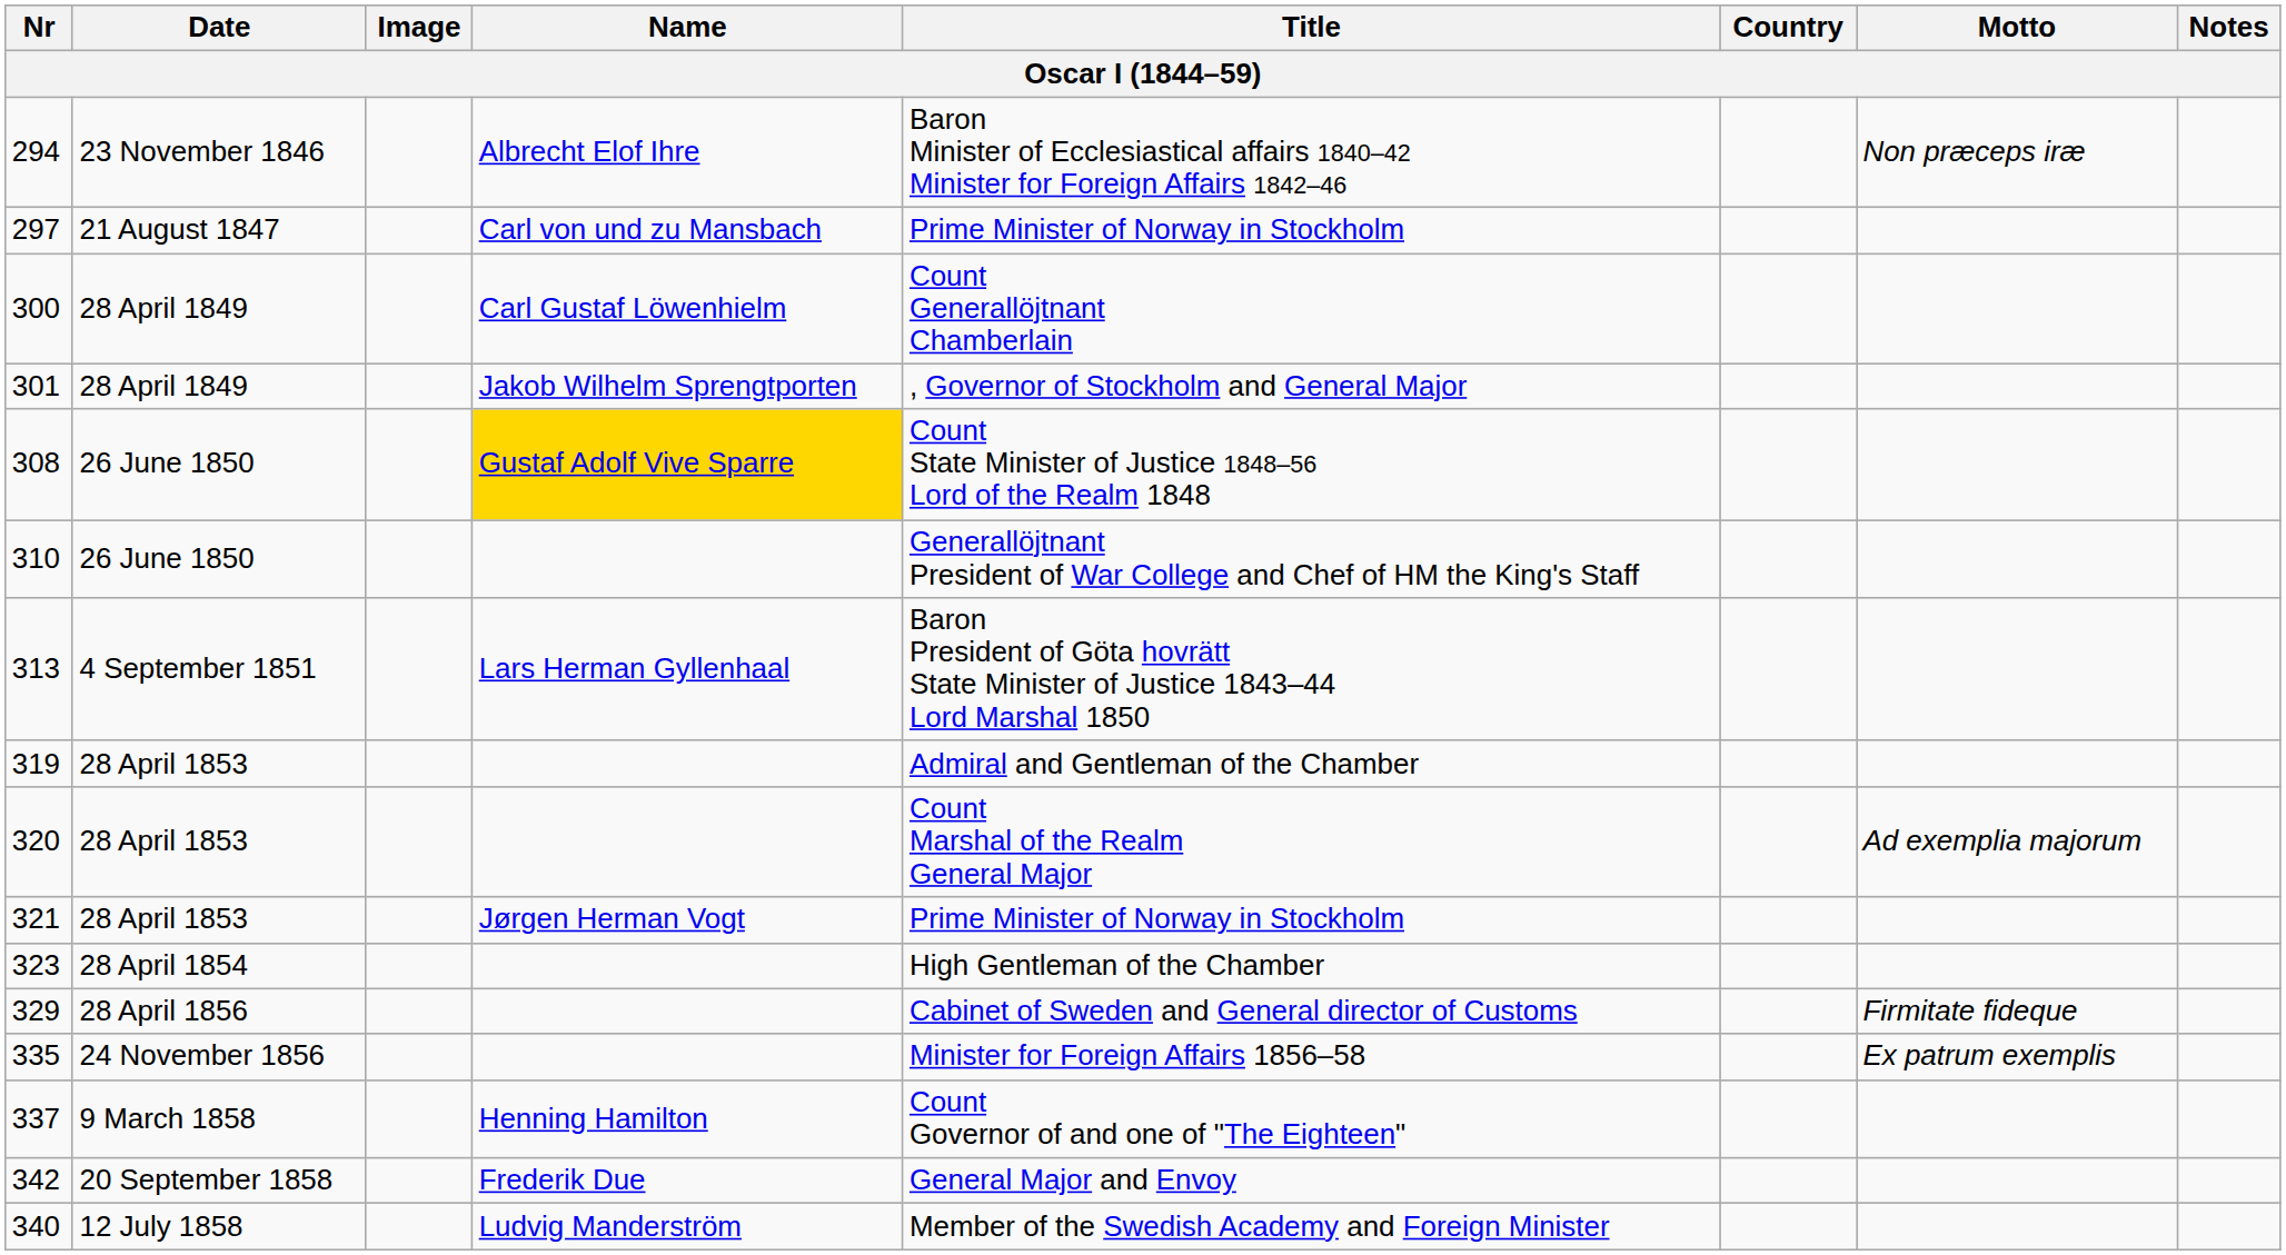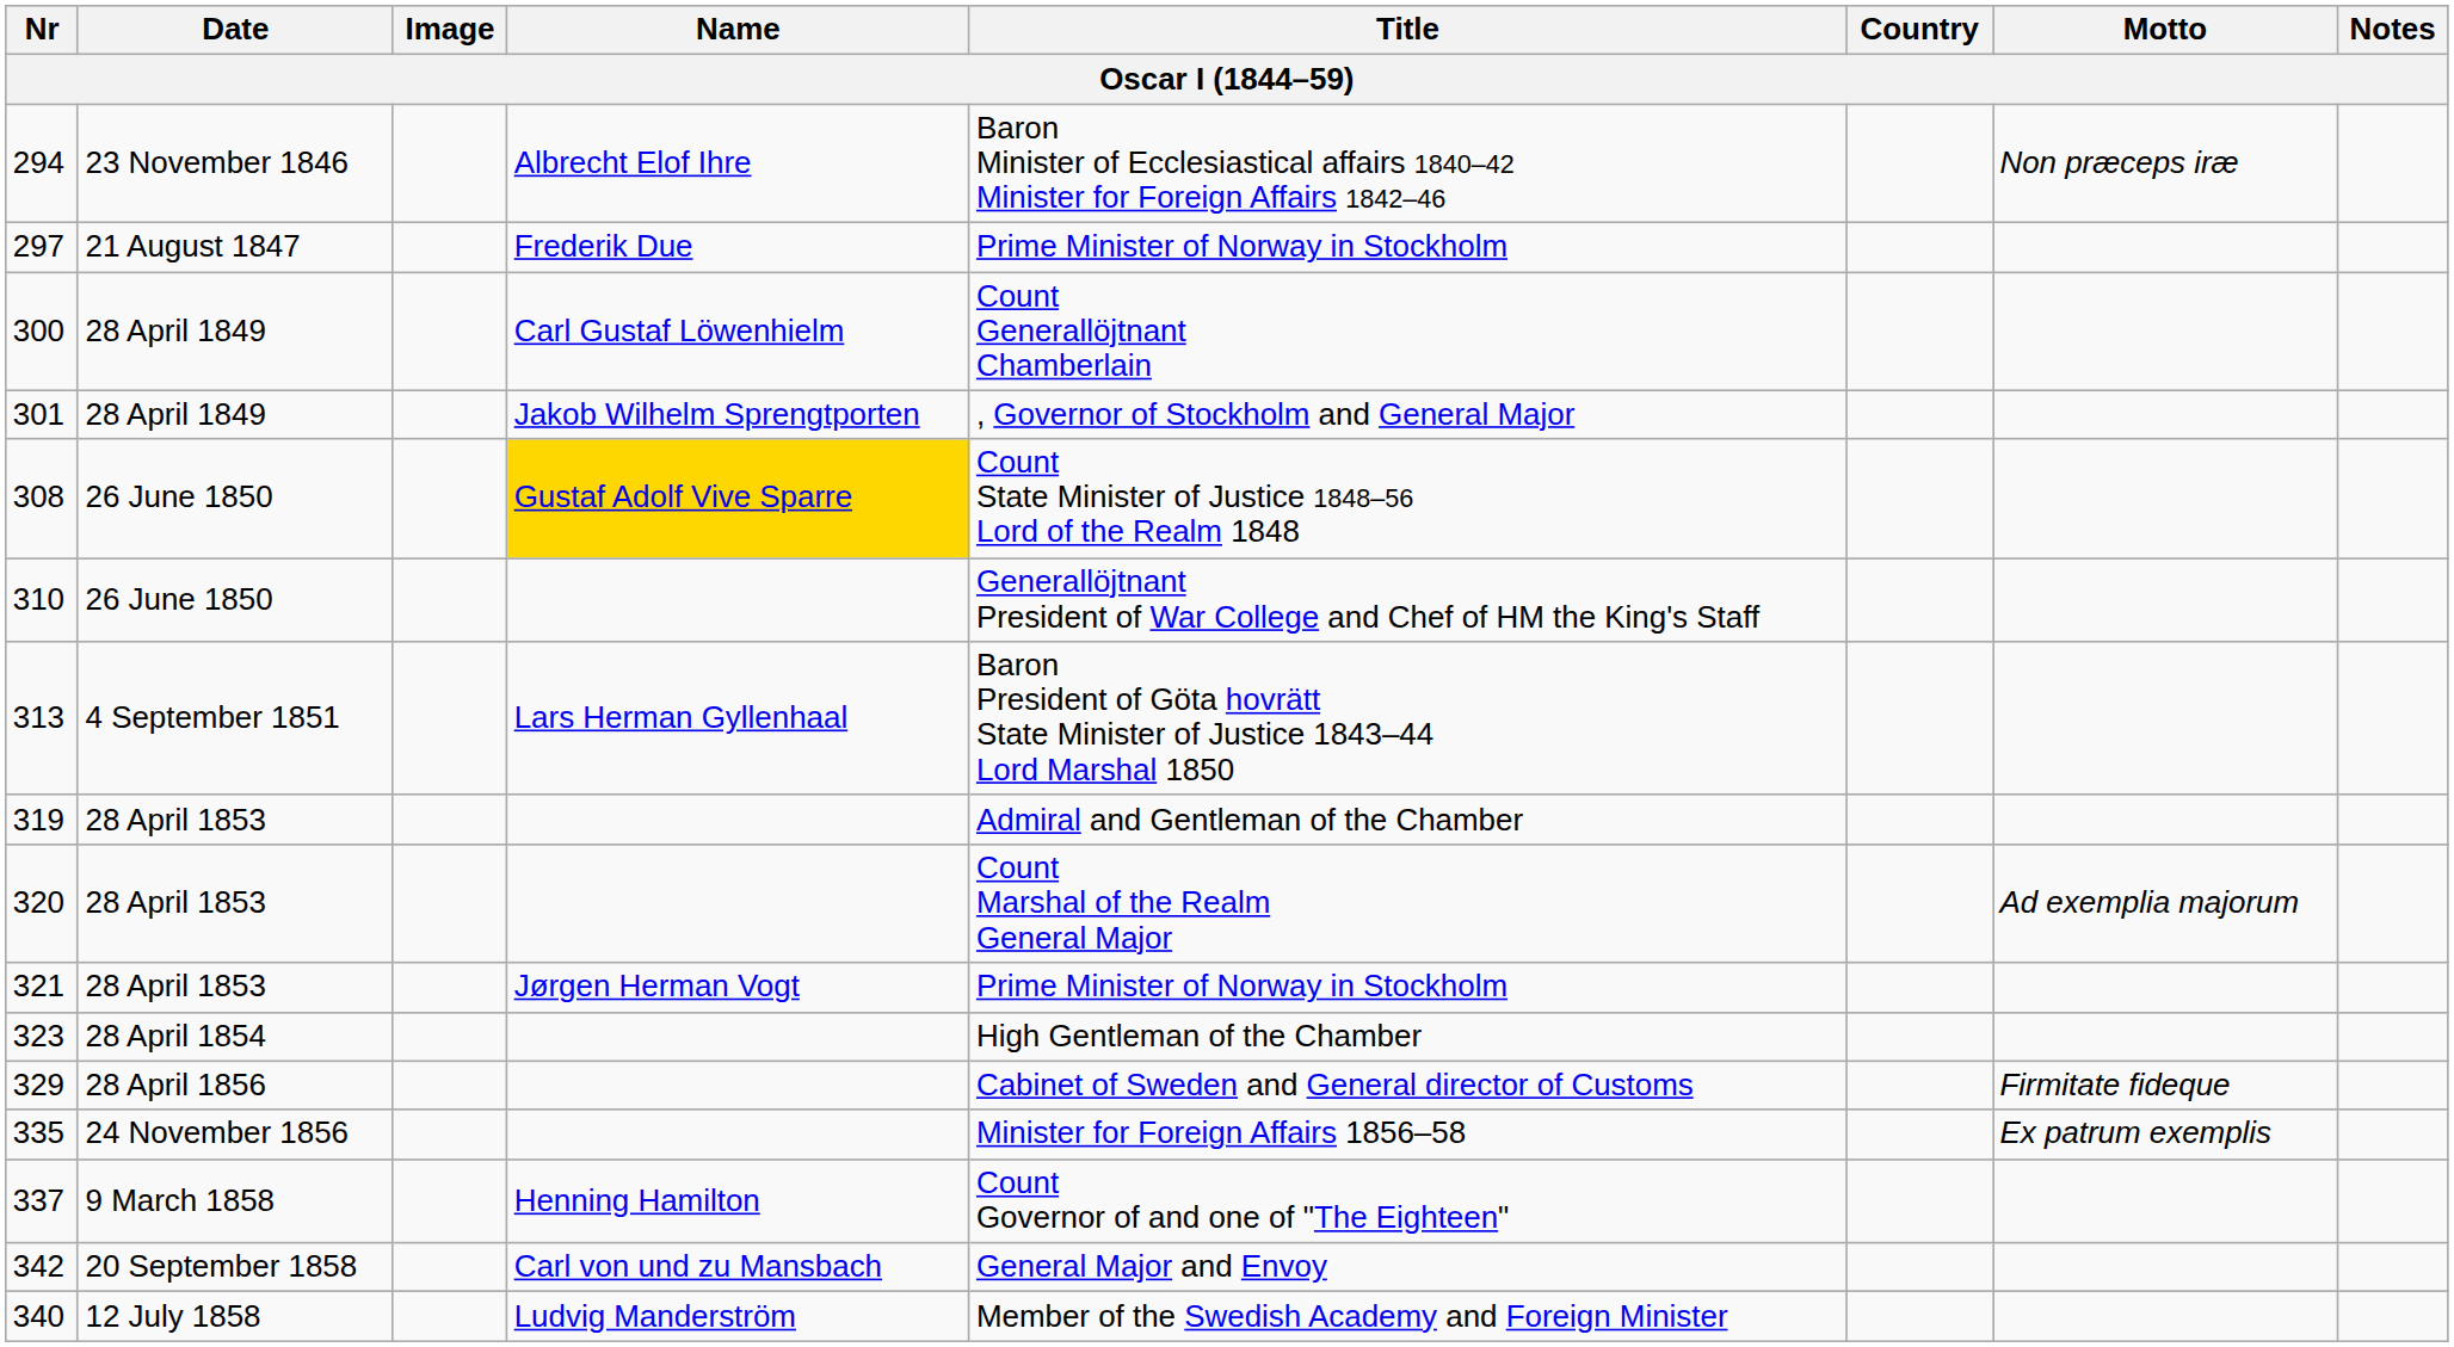297 | Name: Carl von und zu Mansbach -> Frederik Due
342 | Name: Frederik Due -> Carl von und zu Mansbach
